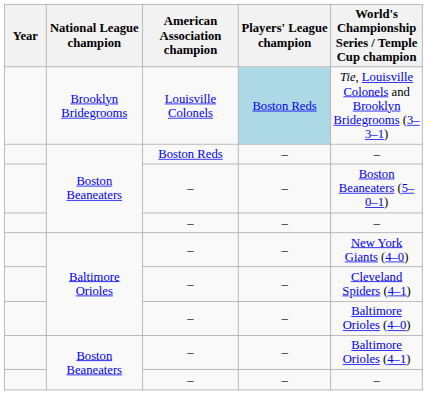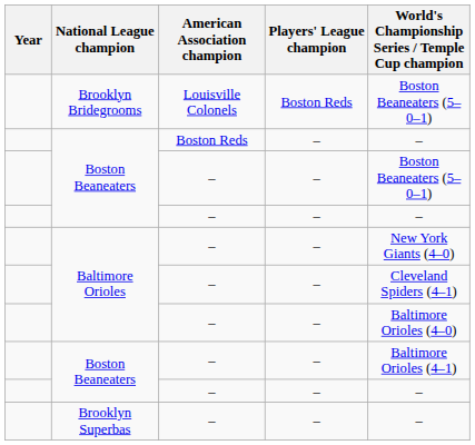Brooklyn Bridegrooms | Players' League champion: lightblue background -> no background
Brooklyn Bridegrooms | World's Championship Series / Temple Cup champion: Tie, Louisville Colonels and Brooklyn Bridegrooms (3–3–1) -> Boston Beaneaters (5–0–1)
+ row: Brooklyn Superbas | – | – | –
